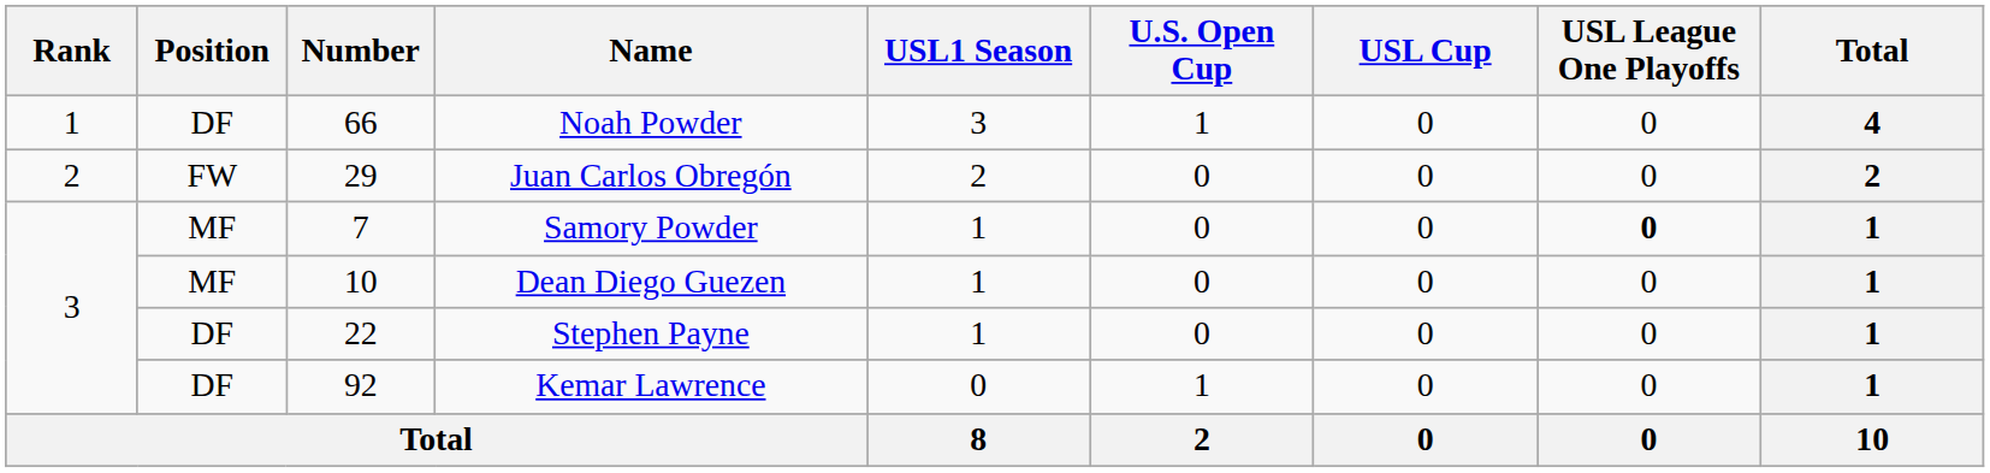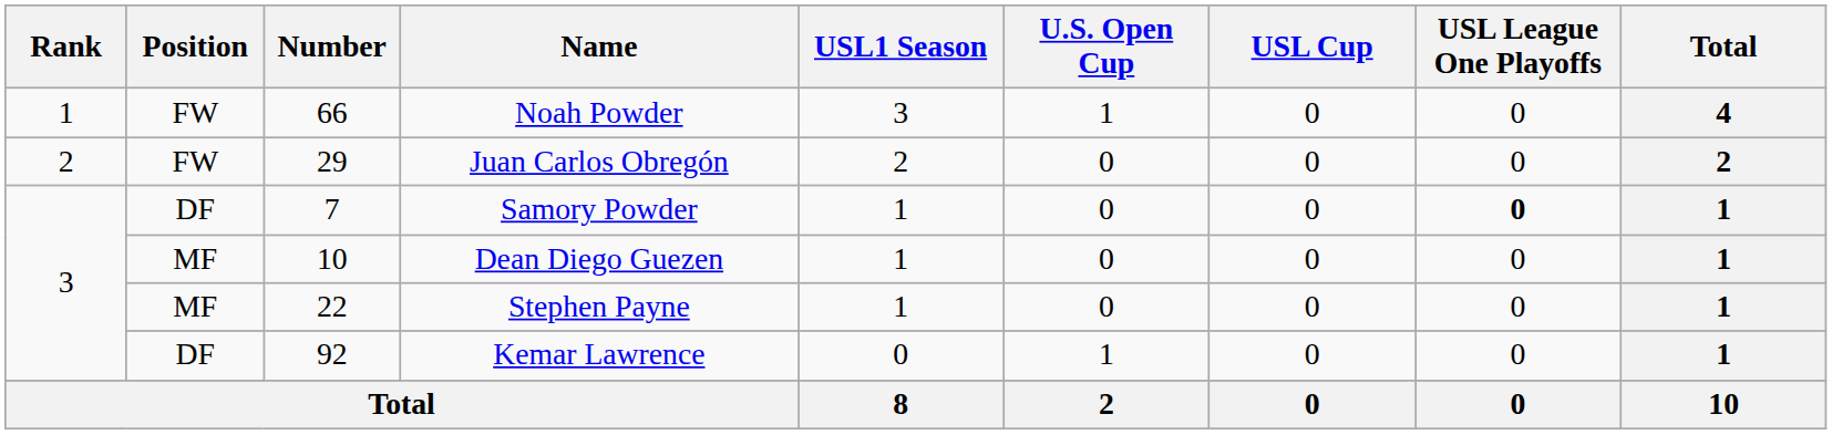Noah Powder | Position: DF -> FW
Samory Powder | Position: MF -> DF
Stephen Payne | Position: DF -> MF
